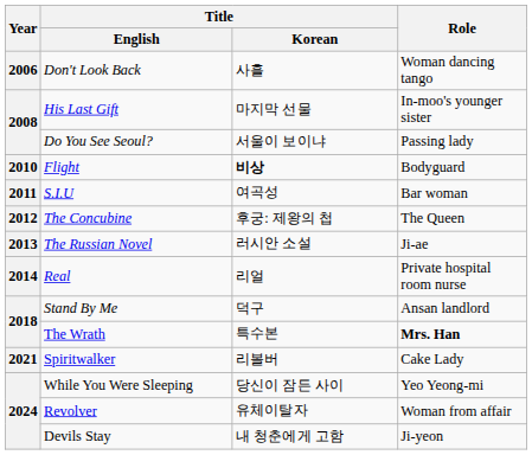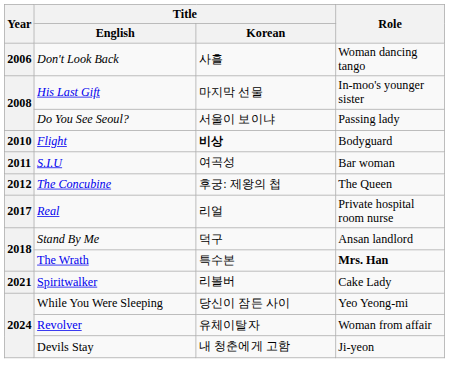- row: 2013 | The Russian Novel | 러시안 소설 | Ji-ae
Real | Year: 2014 -> 2017
